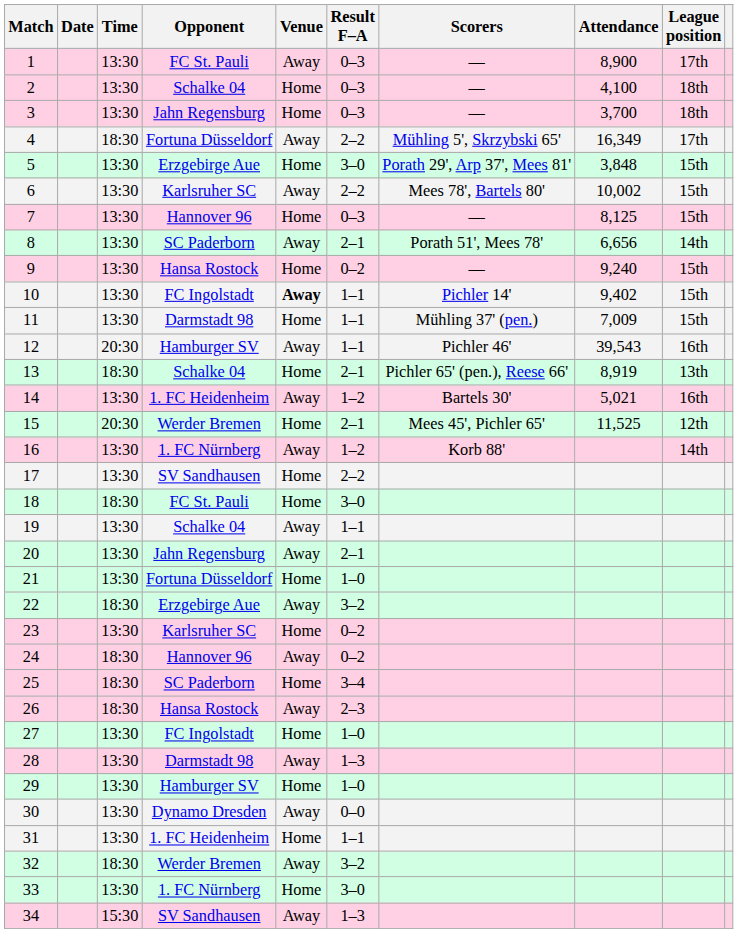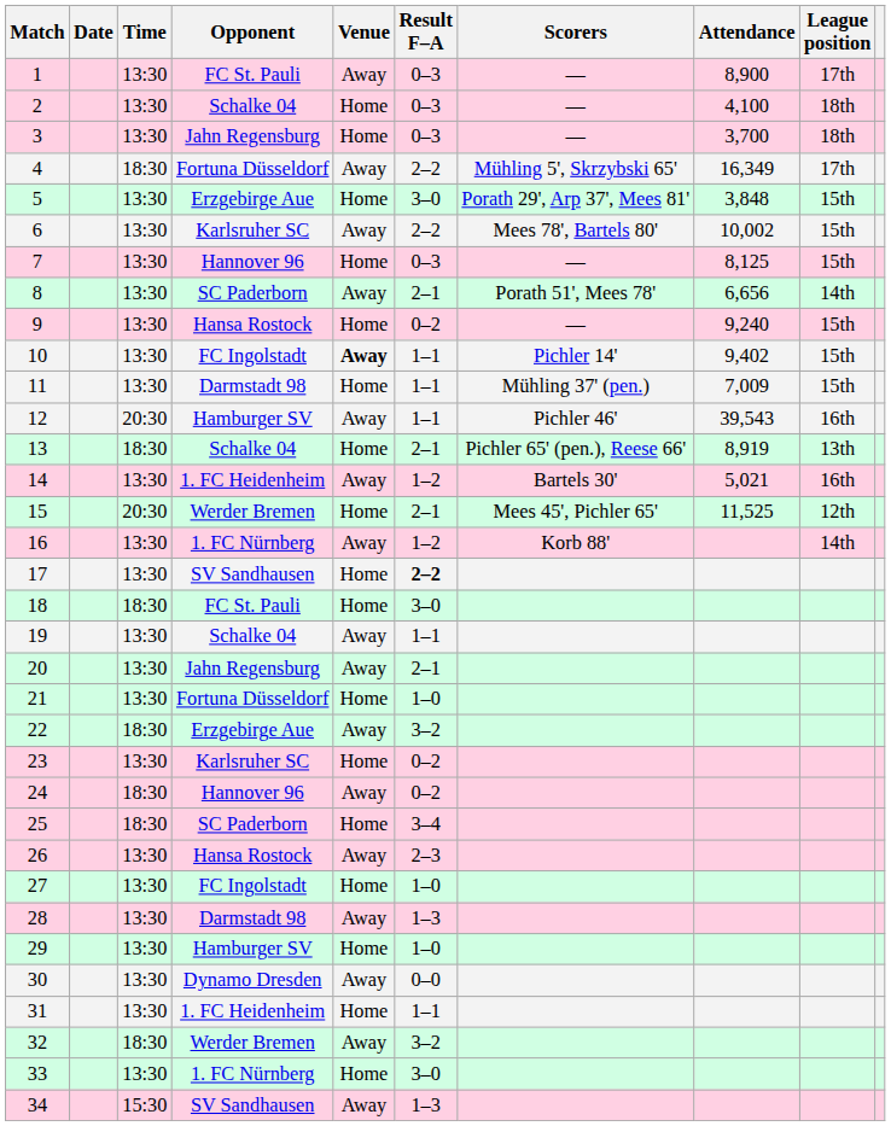17 | Result F–A: normal -> bold
26 | Time: 18:30 -> 13:30
